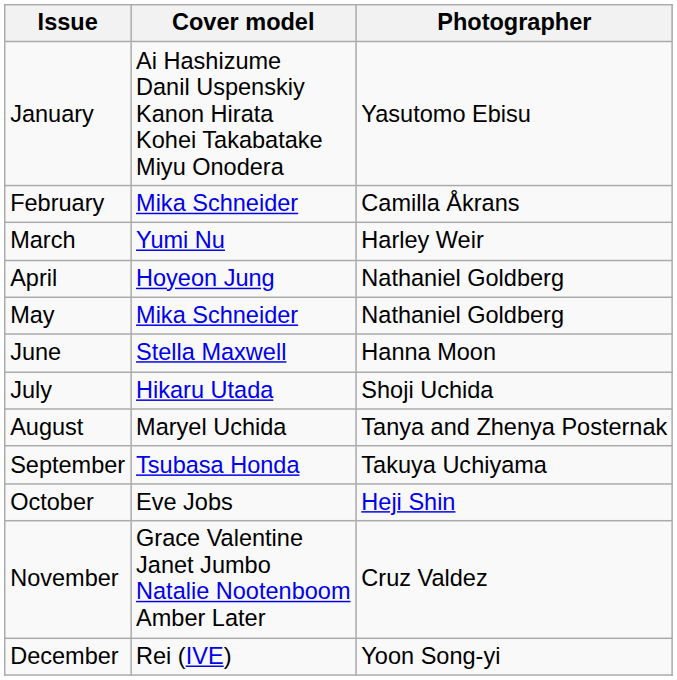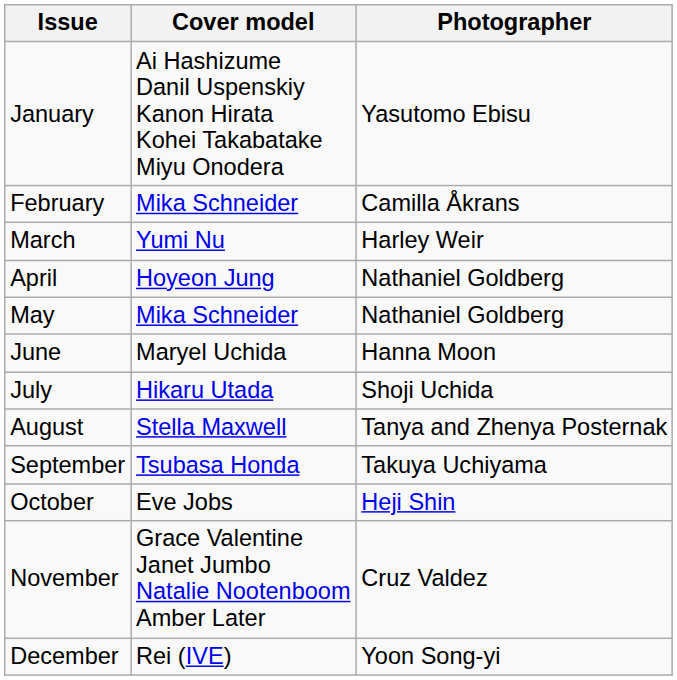June | Cover model: Stella Maxwell -> Maryel Uchida
August | Cover model: Maryel Uchida -> Stella Maxwell
